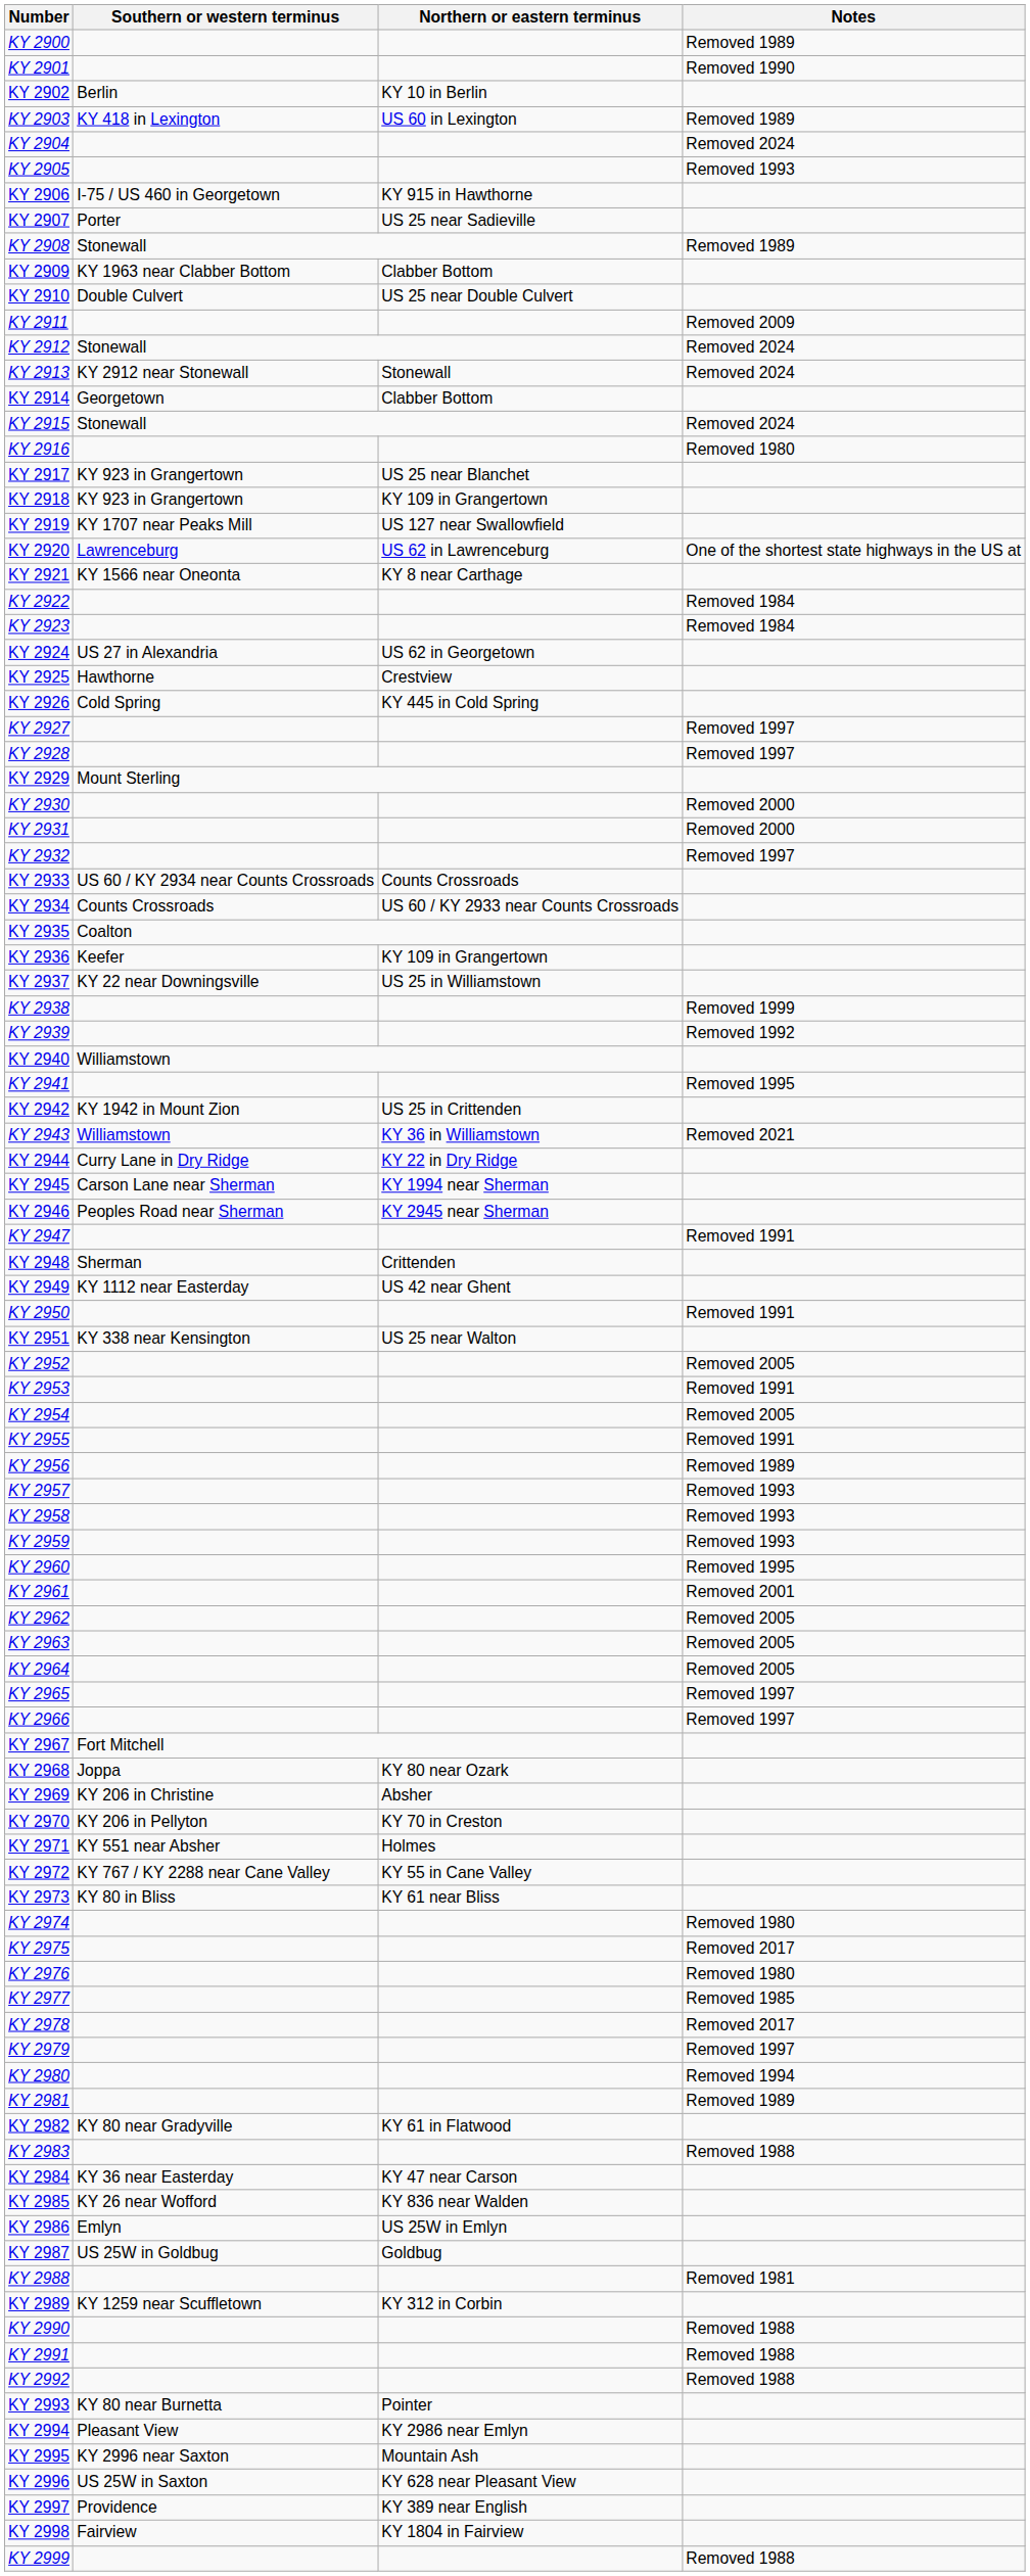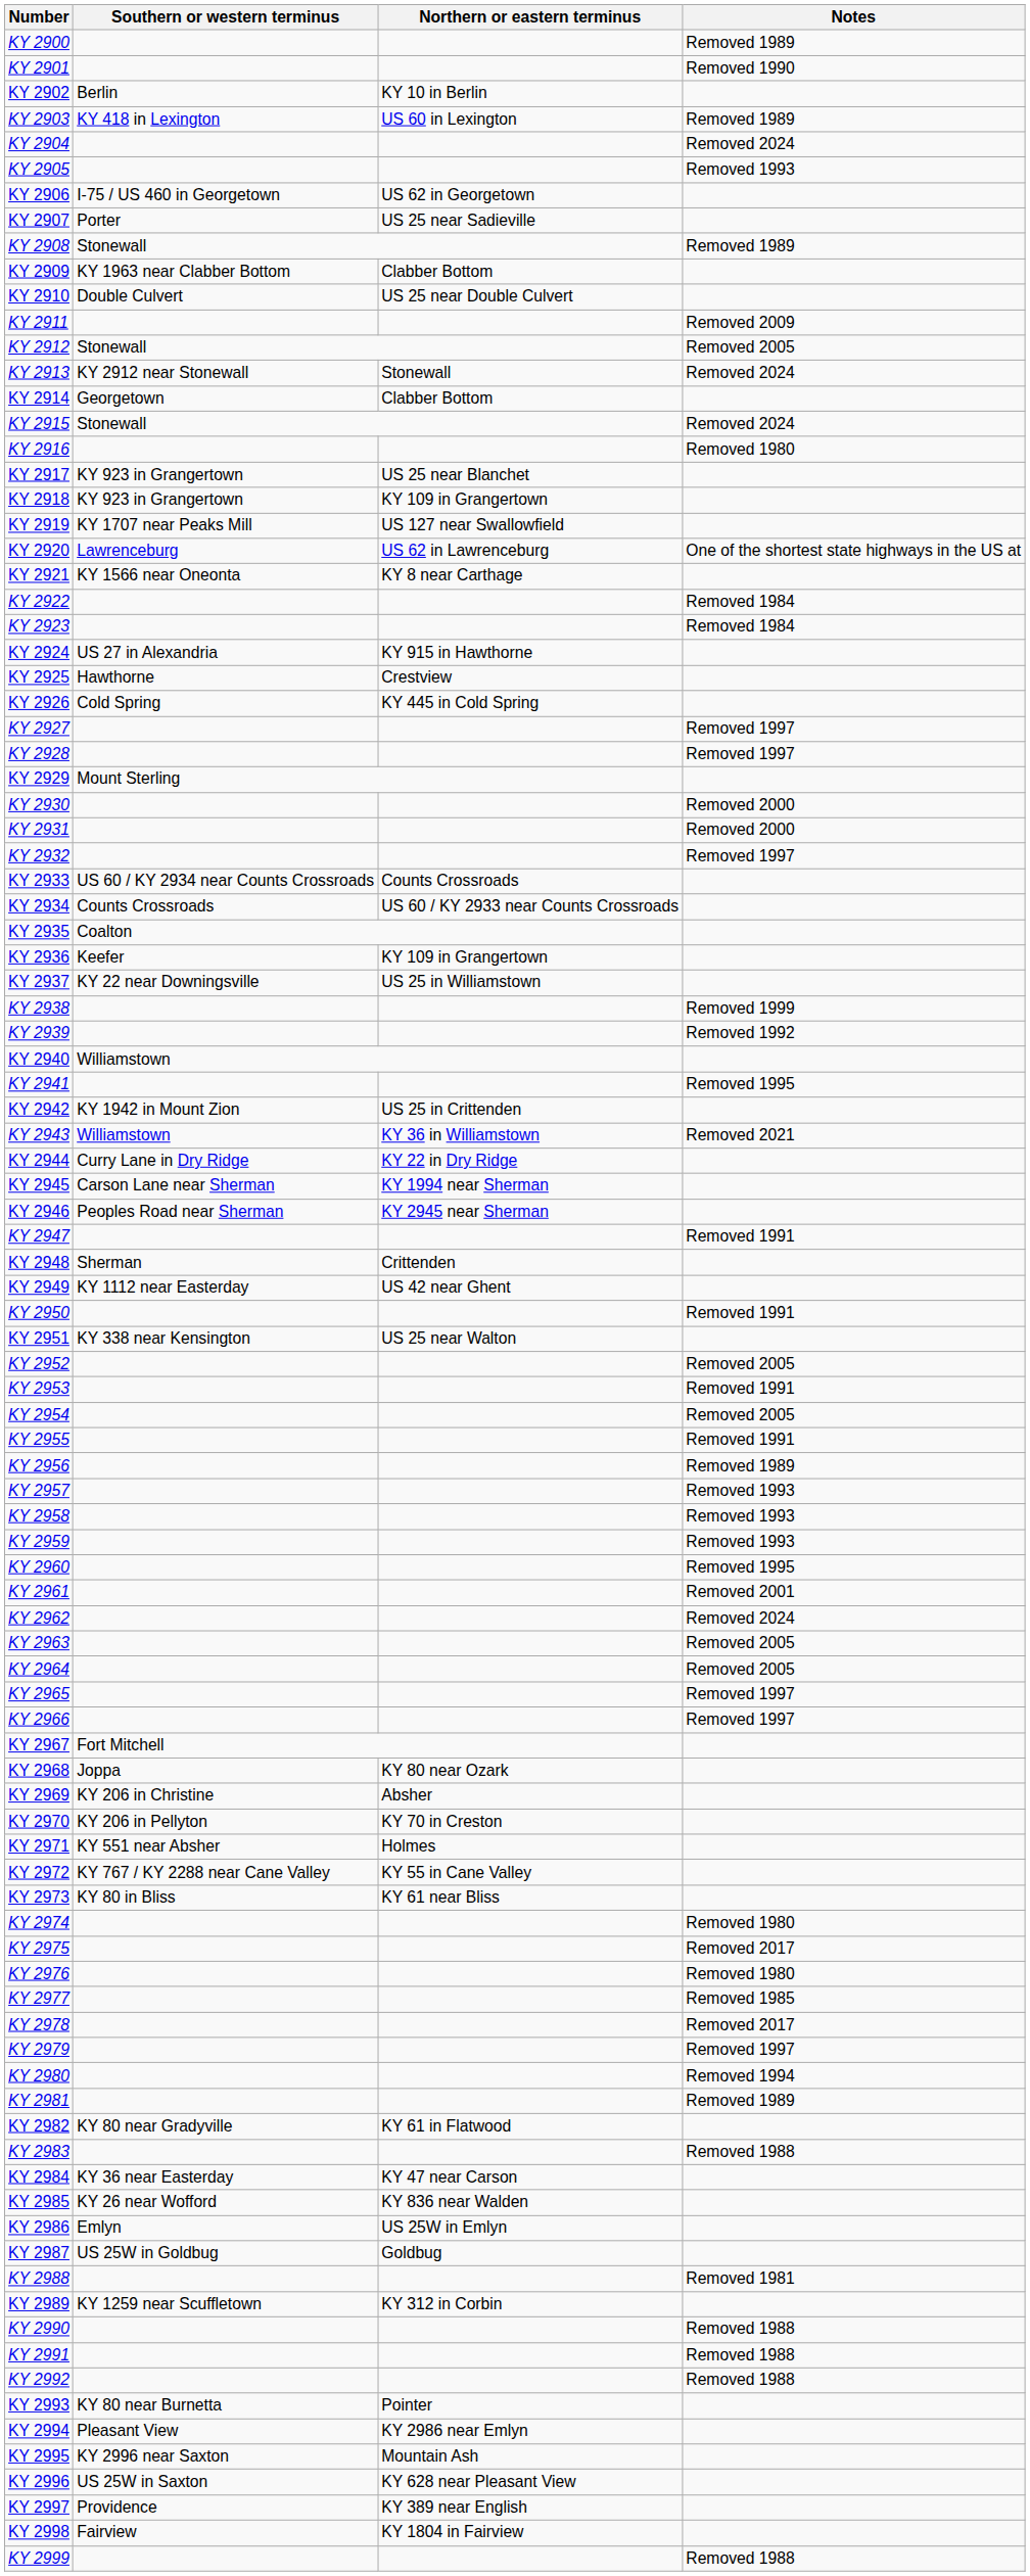KY 2906 | Northern or eastern terminus: KY 915 in Hawthorne -> US 62 in Georgetown
KY 2912 | Notes: Removed 2024 -> Removed 2005
KY 2924 | Northern or eastern terminus: US 62 in Georgetown -> KY 915 in Hawthorne
KY 2962 | Notes: Removed 2005 -> Removed 2024
